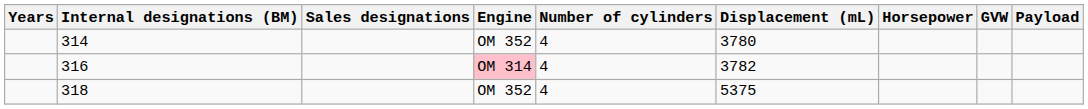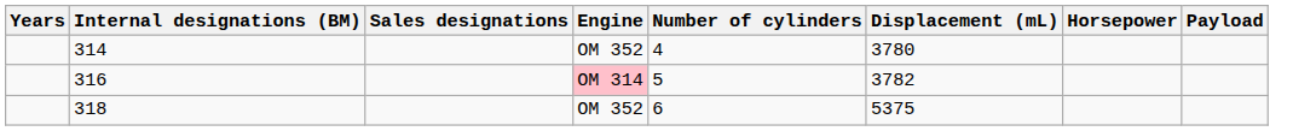- column: GVW
316 | Number of cylinders: 4 -> 5
318 | Number of cylinders: 4 -> 6
